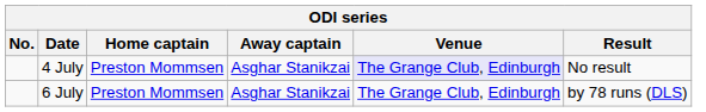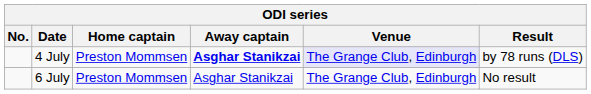4 July | Away captain: normal -> bold
4 July | Result: No result -> by 78 runs (DLS)
6 July | Result: by 78 runs (DLS) -> No result
